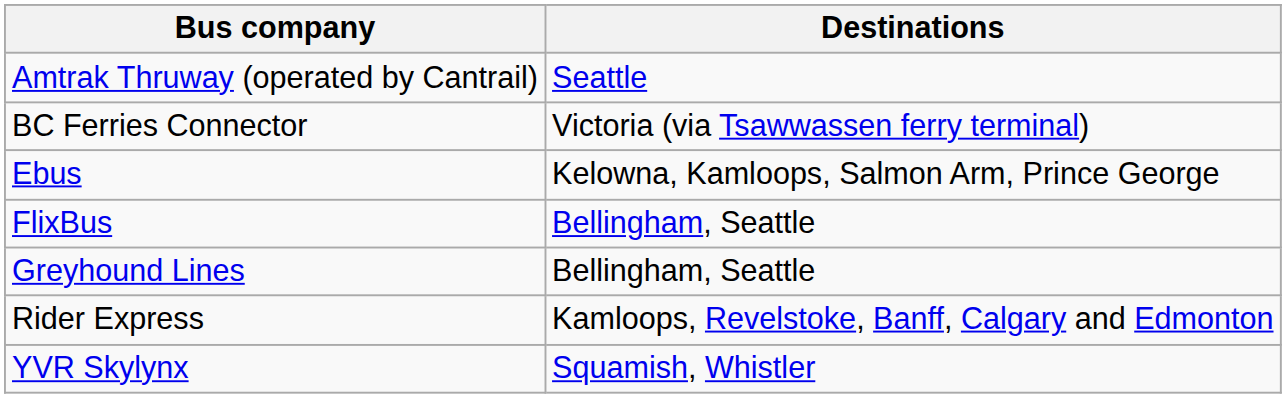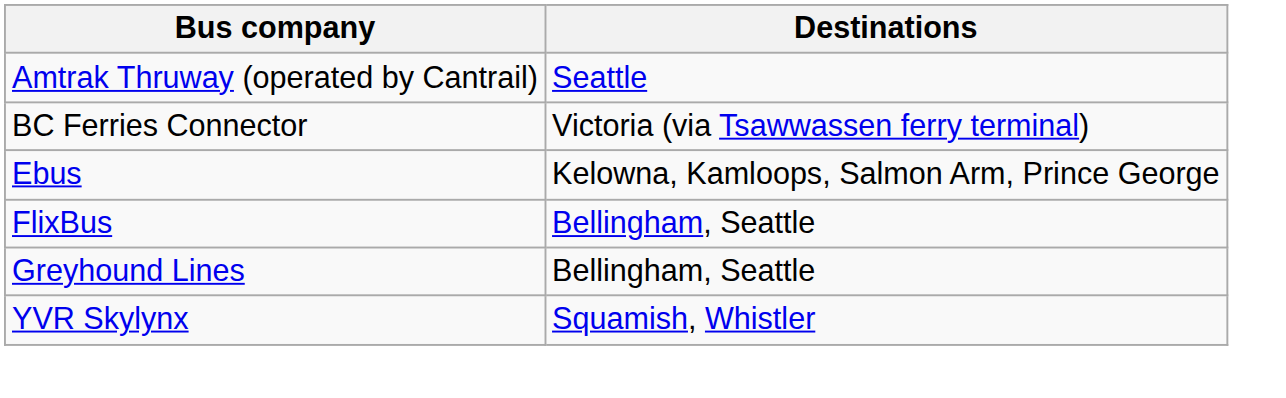- row: Rider Express | Kamloops, Revelstoke, Banff, Calgary and Edmonton
